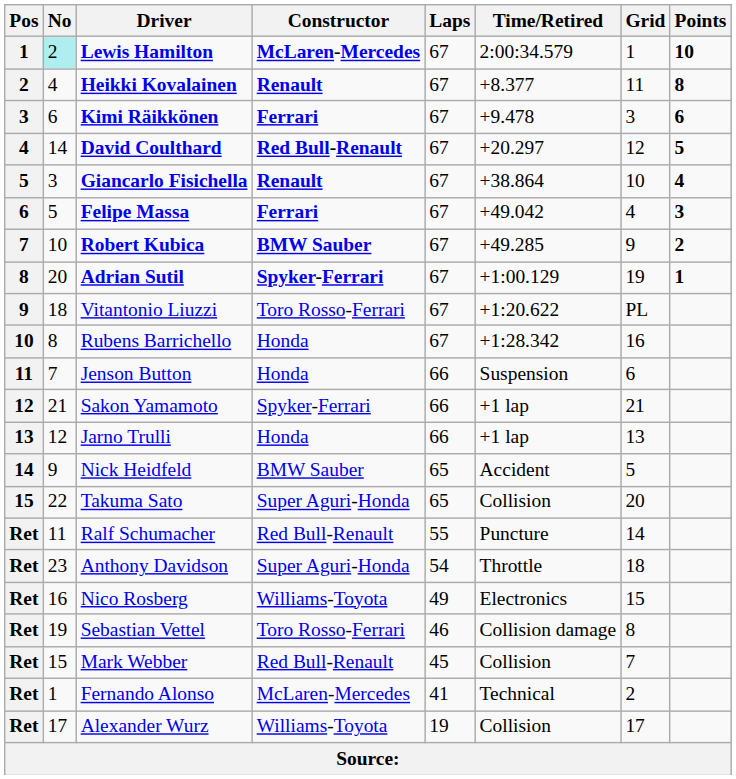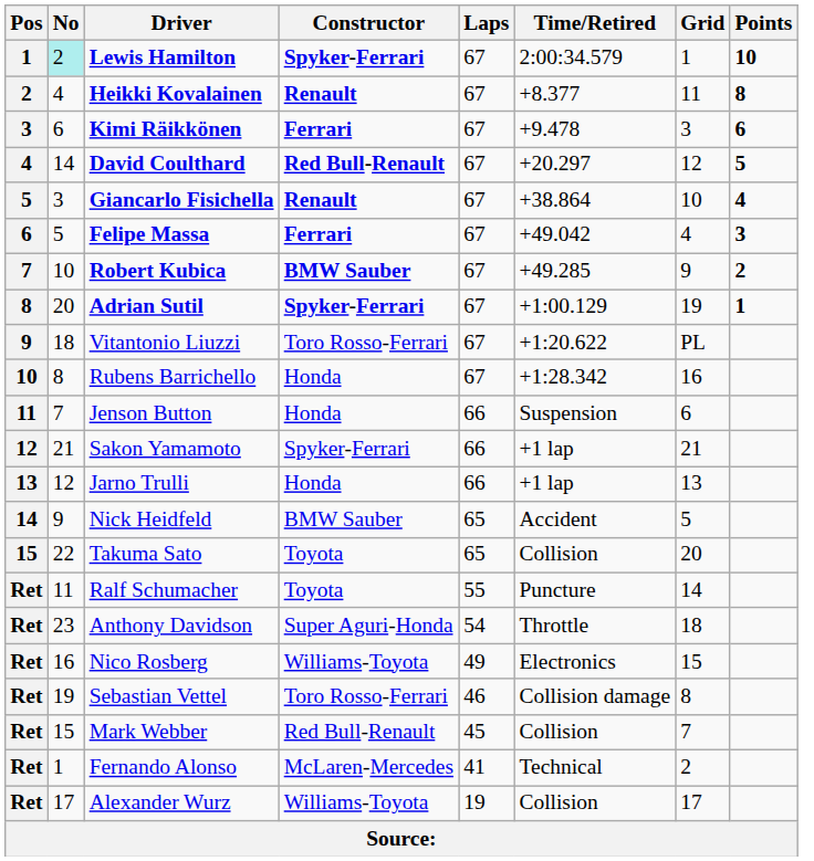Lewis Hamilton | Constructor: McLaren-Mercedes -> Spyker-Ferrari
Takuma Sato | Constructor: Super Aguri-Honda -> Toyota
Ralf Schumacher | Constructor: Red Bull-Renault -> Toyota
